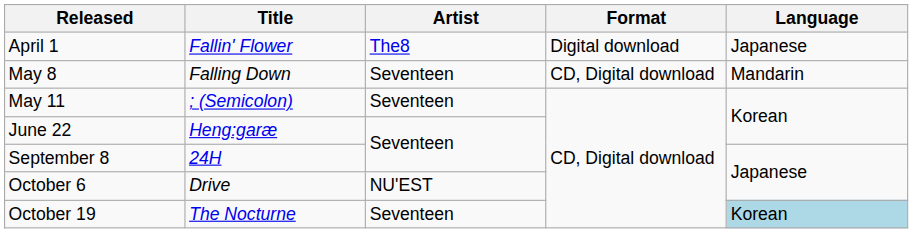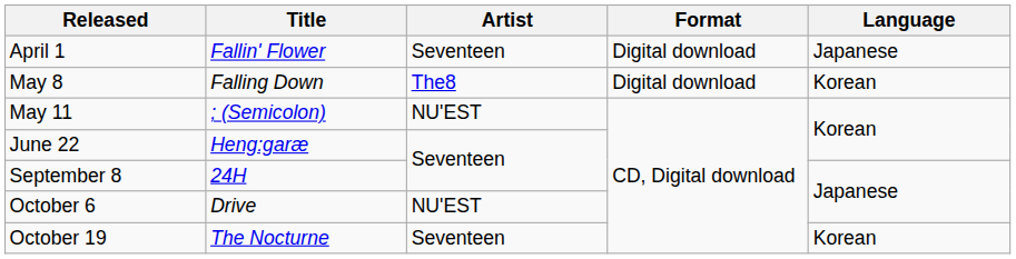April 1 | Artist: The8 -> Seventeen
May 8 | Artist: Seventeen -> The8
May 8 | Format: CD, Digital download -> Digital download
May 8 | Language: Mandarin -> Korean
May 11 | Artist: Seventeen -> NU'EST
October 19 | Language: lightblue background -> no background
